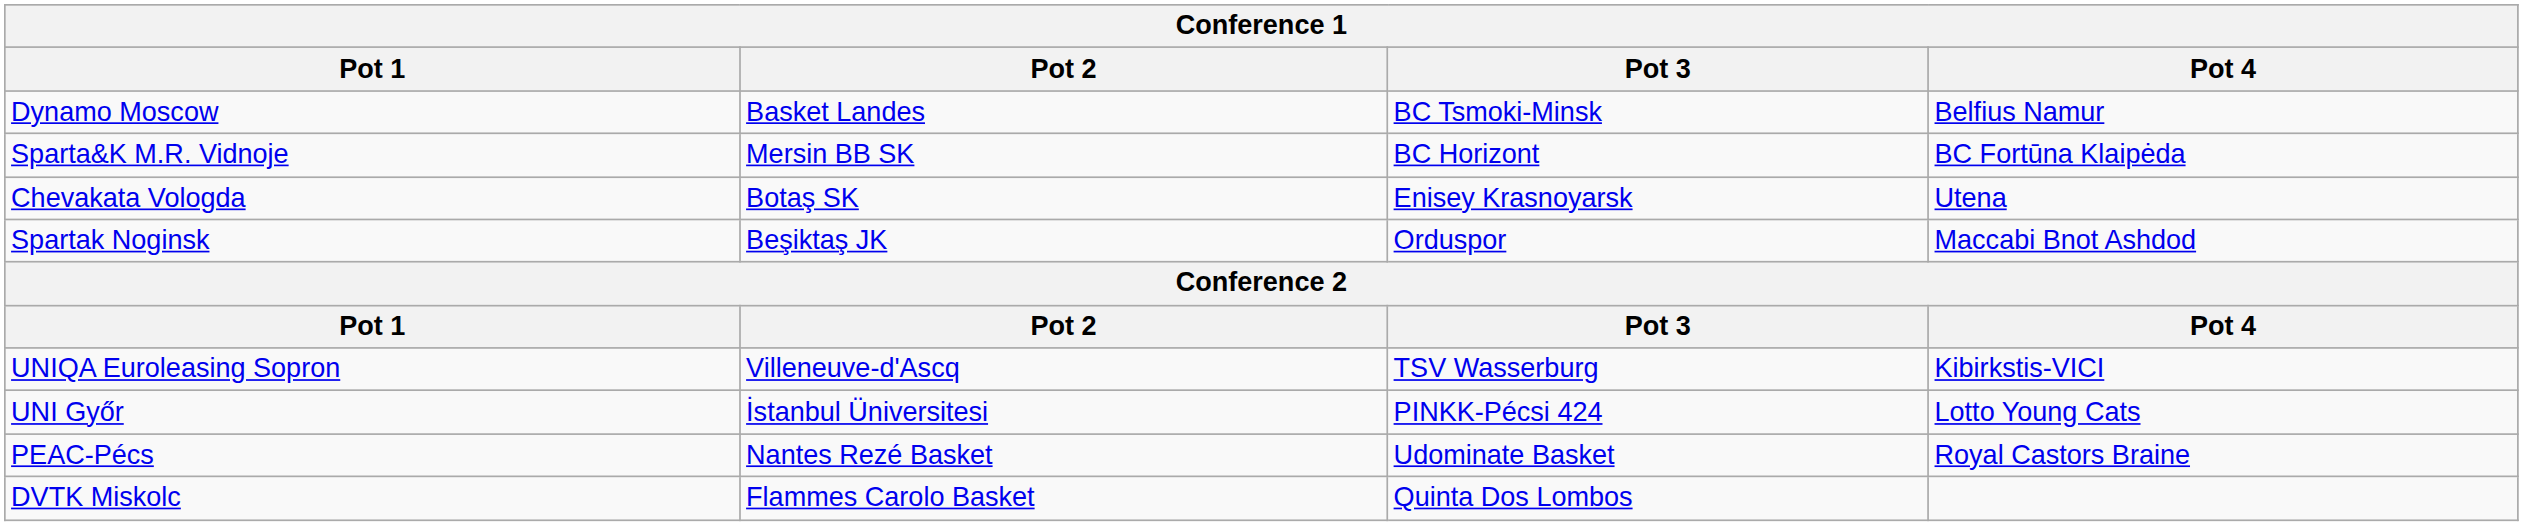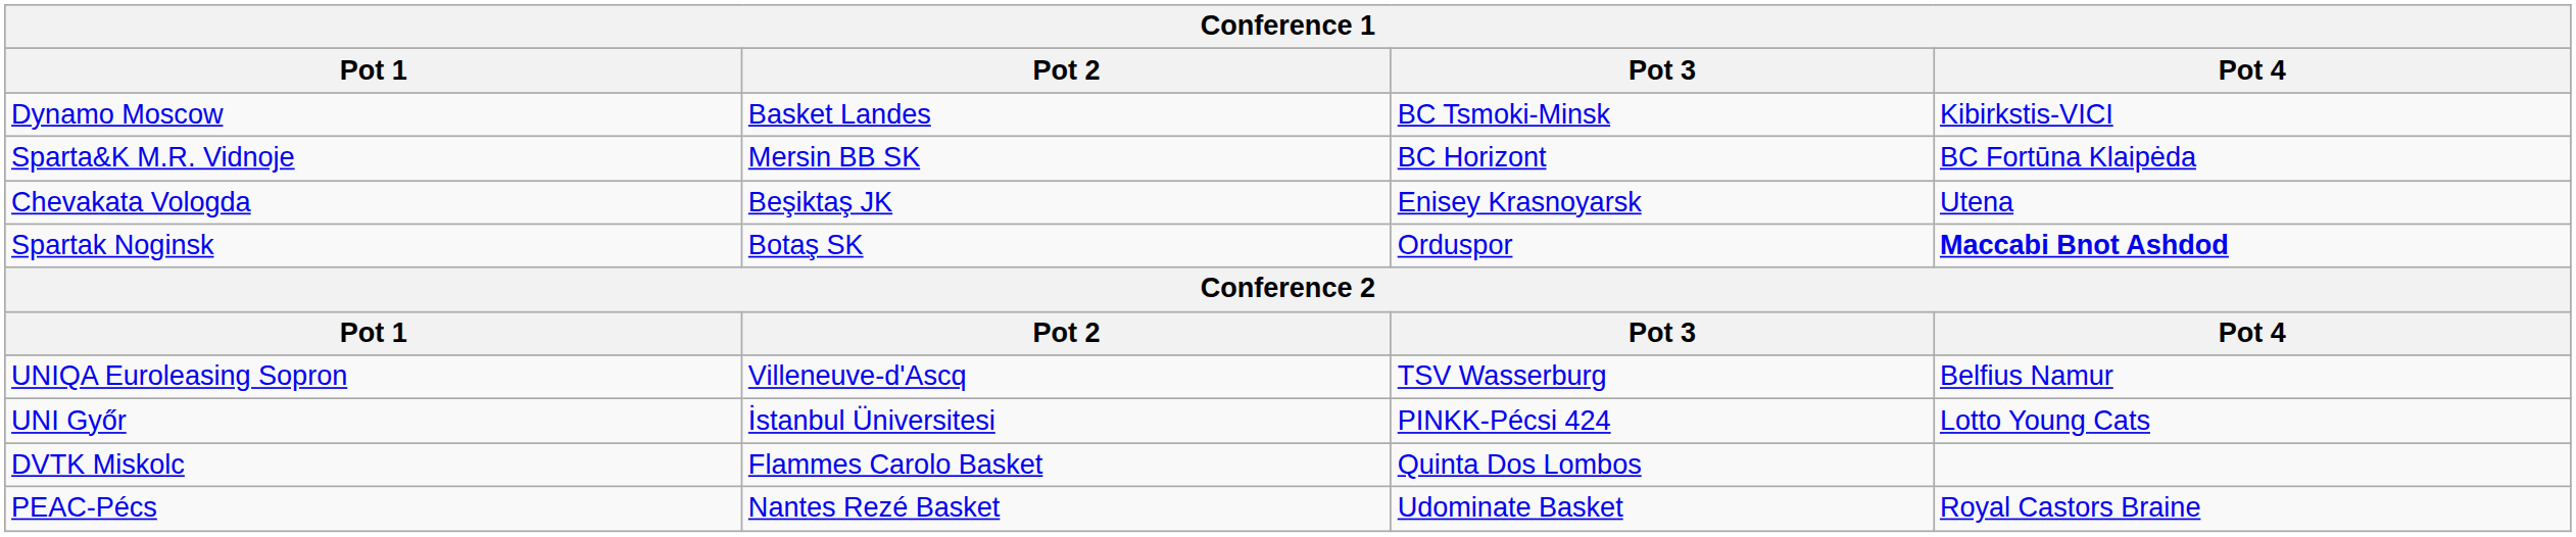Dynamo Moscow | Pot 4: Belfius Namur -> Kibirkstis-VICI
Chevakata Vologda | Pot 2: Botaş SK -> Beşiktaş JK
Spartak Noginsk | Pot 2: Beşiktaş JK -> Botaş SK
Spartak Noginsk | Pot 4: normal -> bold
UNIQA Euroleasing Sopron | Pot 4: Kibirkstis-VICI -> Belfius Namur
rows swapped: PEAC-Pécs <-> DVTK Miskolc
